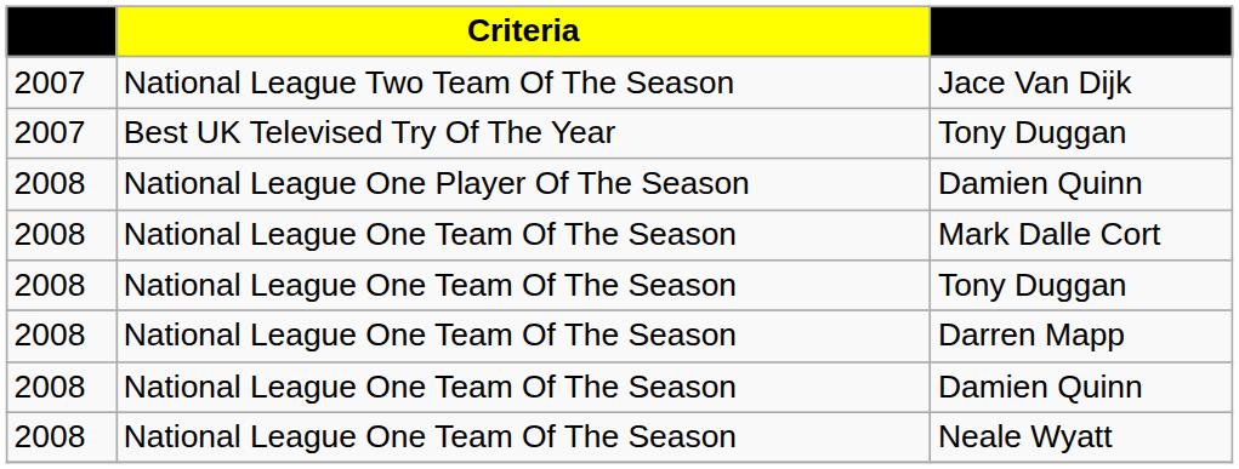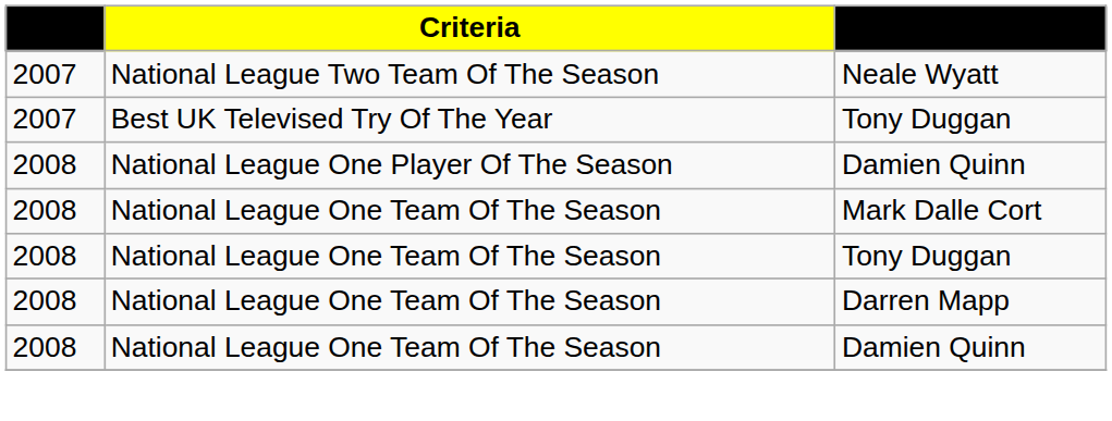- row: 2007 | National League Two Team Of The Season | Jace Van Dijk
+ row: 2007 | National League Two Team Of The Season | Neale Wyatt
- row: 2008 | National League One Team Of The Season | Neale Wyatt
